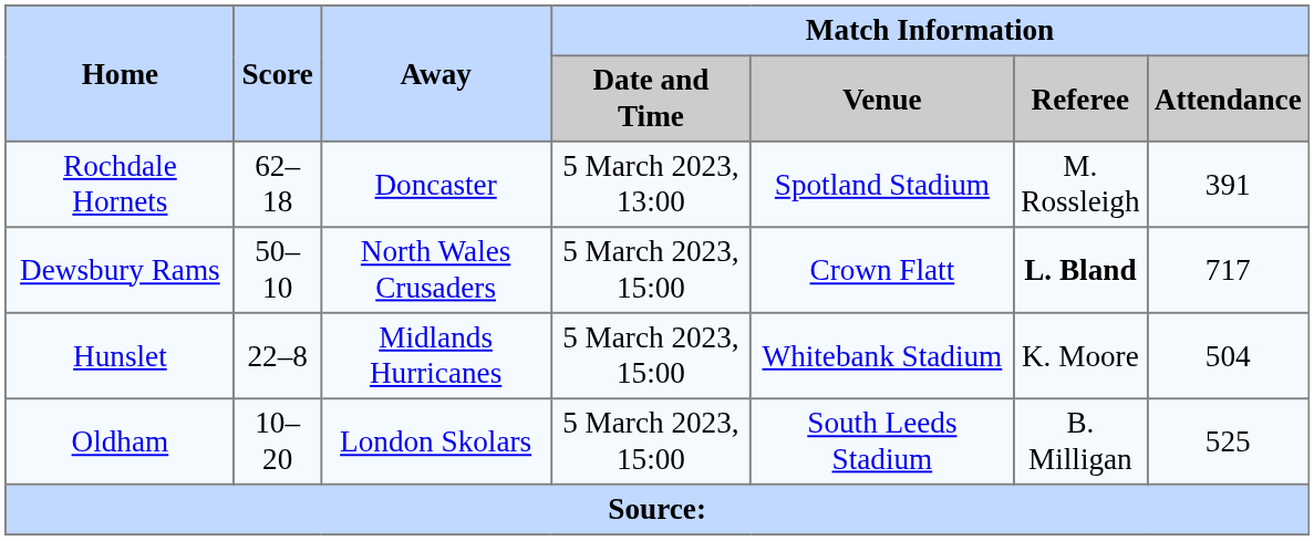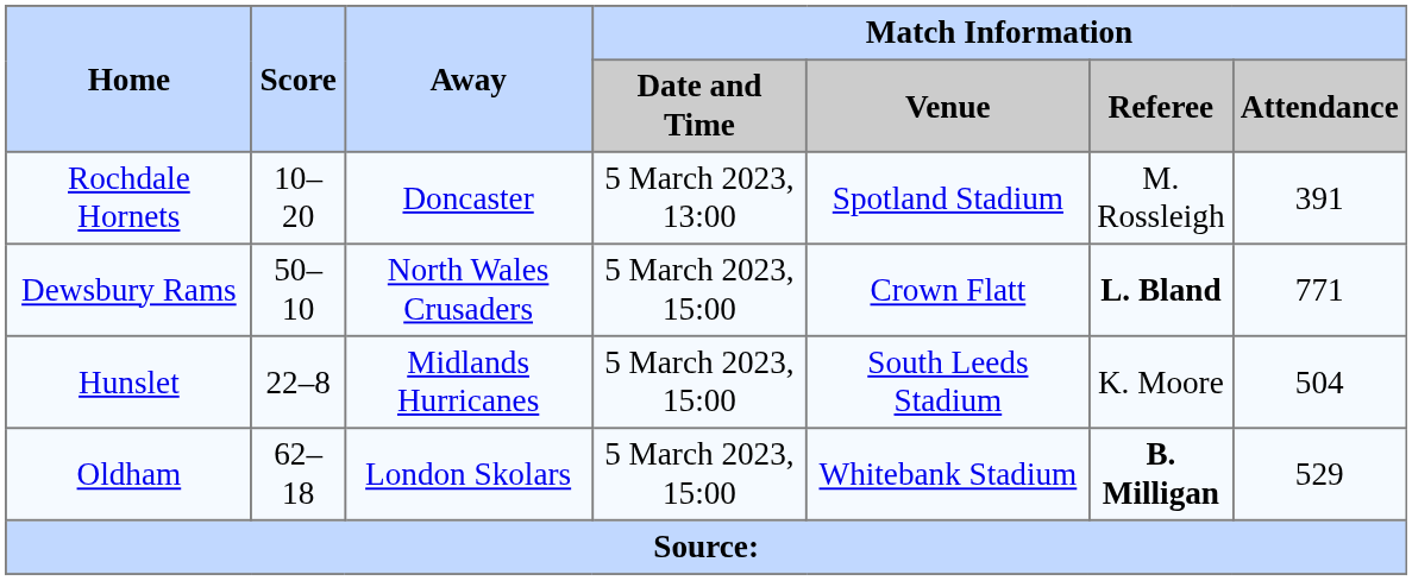Rochdale Hornets | Score: 62–18 -> 10–20
Dewsbury Rams | Match Information / Attendance: 717 -> 771
Hunslet | Match Information / Venue: Whitebank Stadium -> South Leeds Stadium
Oldham | Score: 10–20 -> 62–18
Oldham | Match Information / Venue: South Leeds Stadium -> Whitebank Stadium
Oldham | Match Information / Referee: normal -> bold
Oldham | Match Information / Attendance: 525 -> 529
